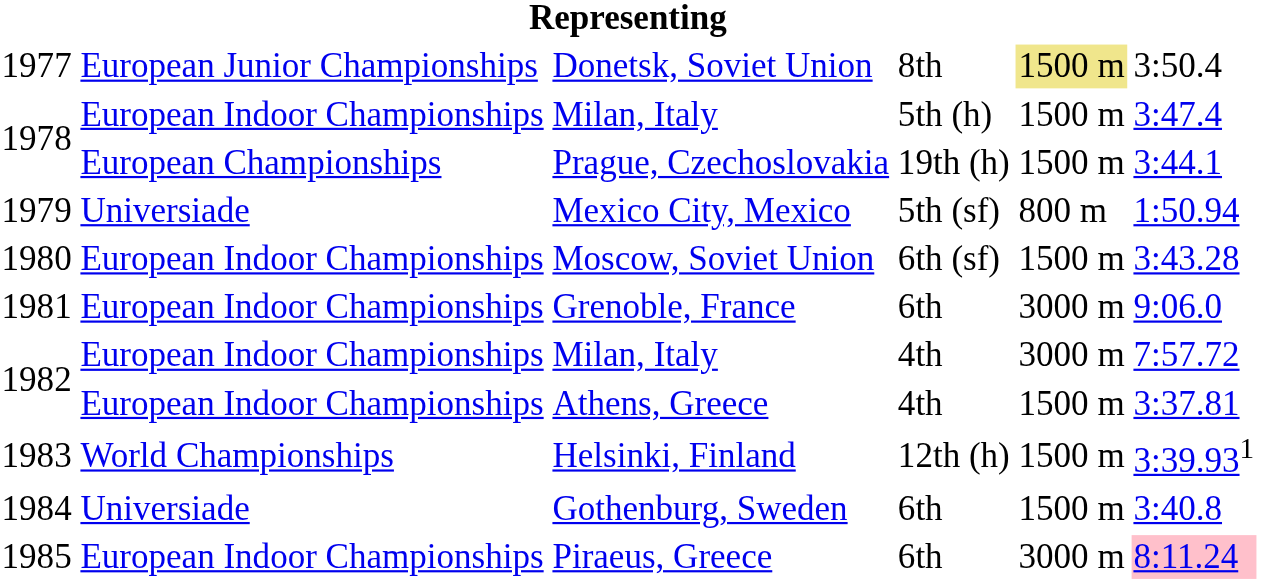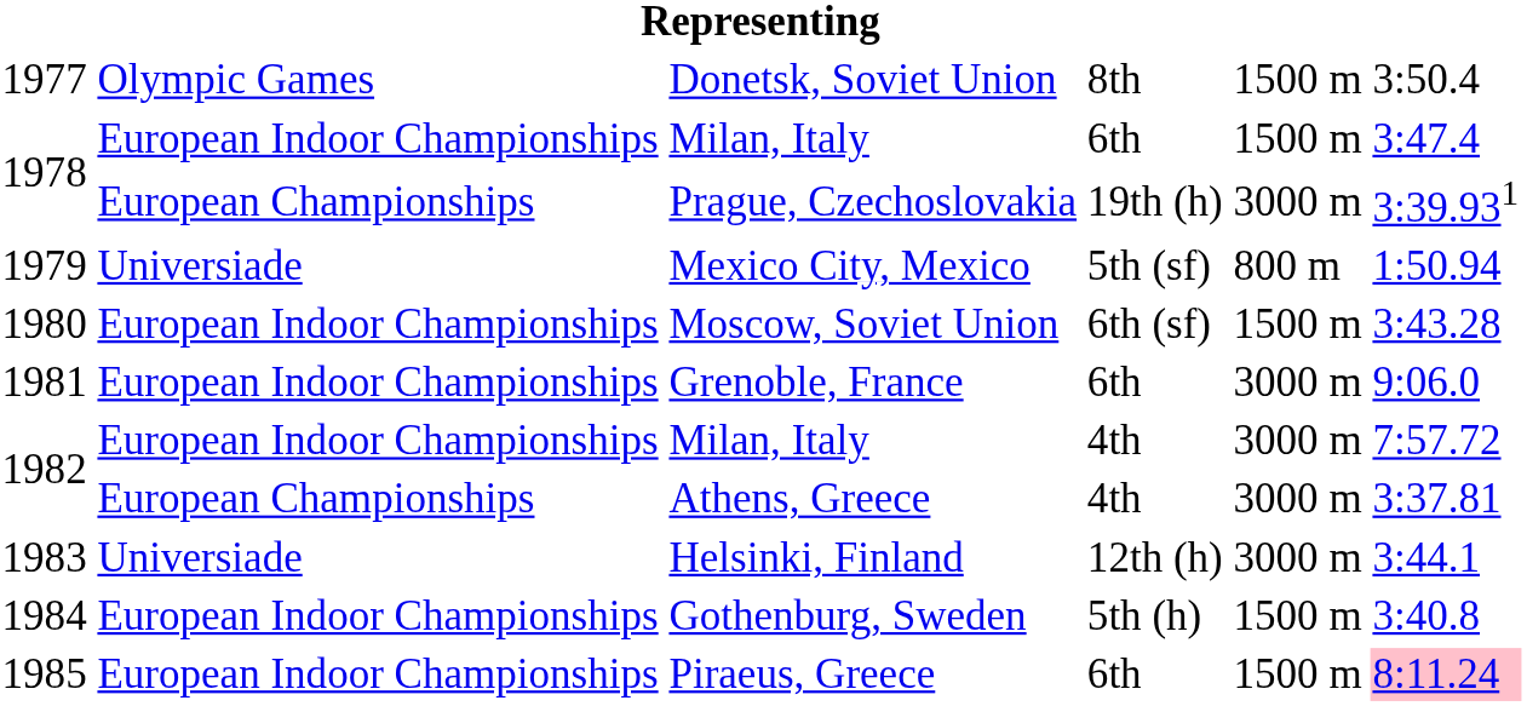Donetsk, Soviet Union | column 2: European Junior Championships -> Olympic Games
Donetsk, Soviet Union | column 5: khaki background -> no background
1978 / Milan, Italy | column 4: 5th (h) -> 6th
Prague, Czechoslovakia | column 5: 1500 m -> 3000 m
Prague, Czechoslovakia | column 6: 3:44.1 -> 3:39.931
Athens, Greece | column 2: European Indoor Championships -> European Championships
Athens, Greece | column 5: 1500 m -> 3000 m
Helsinki, Finland | column 2: World Championships -> Universiade
Helsinki, Finland | column 5: 1500 m -> 3000 m
Helsinki, Finland | column 6: 3:39.931 -> 3:44.1
Gothenburg, Sweden | column 2: Universiade -> European Indoor Championships
Gothenburg, Sweden | column 4: 6th -> 5th (h)
Piraeus, Greece | column 5: 3000 m -> 1500 m
